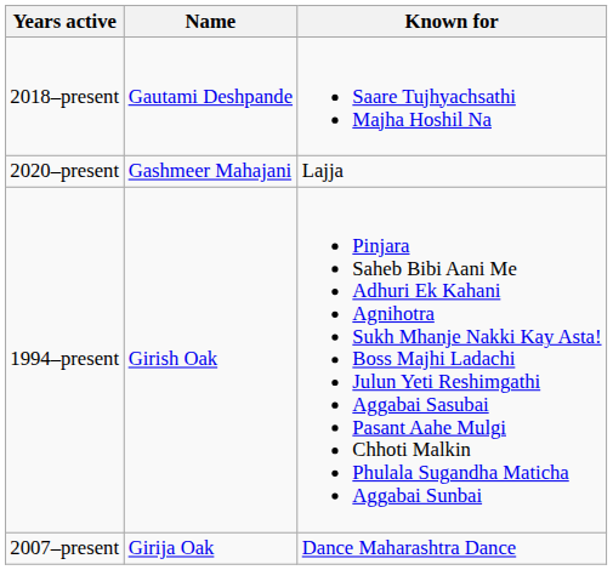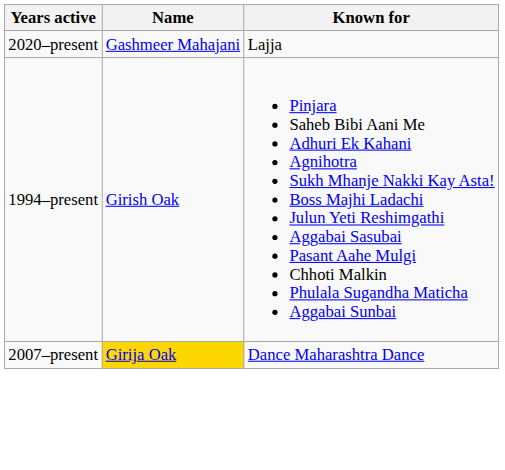- row: 2018–present | Gautami Deshpande | Saare Tujhyachsathi Majha Hoshil Na
2007–present | Name: no background -> gold background
